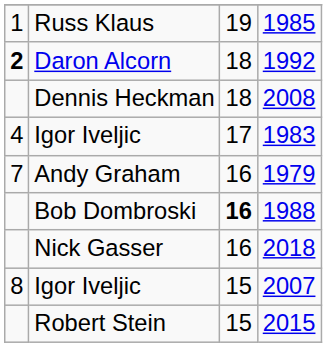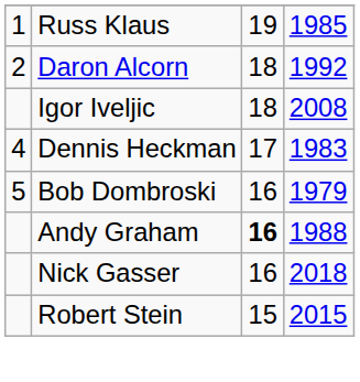1992 | column 1: bold -> normal
2008 | column 2: Dennis Heckman -> Igor Iveljic
1983 | column 2: Igor Iveljic -> Dennis Heckman
1979 | column 1: 7 -> 5
1979 | column 2: Andy Graham -> Bob Dombroski
1988 | column 2: Bob Dombroski -> Andy Graham
- row: 8 | Igor Iveljic | 15 | 2007
